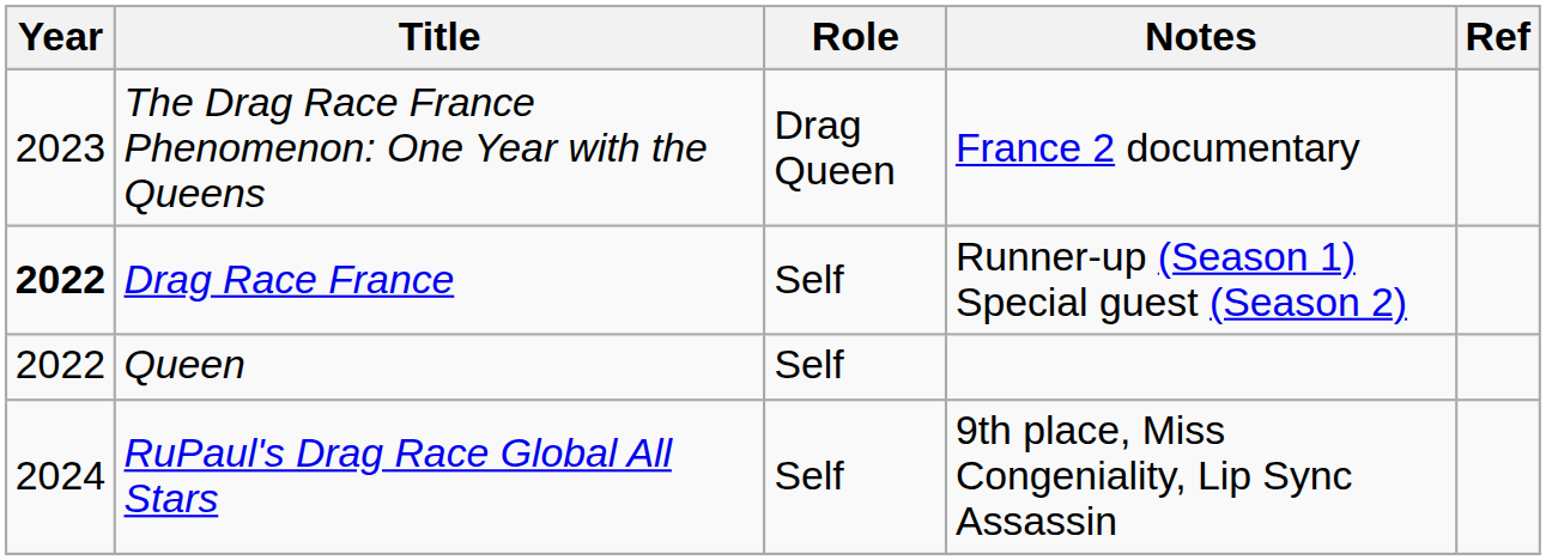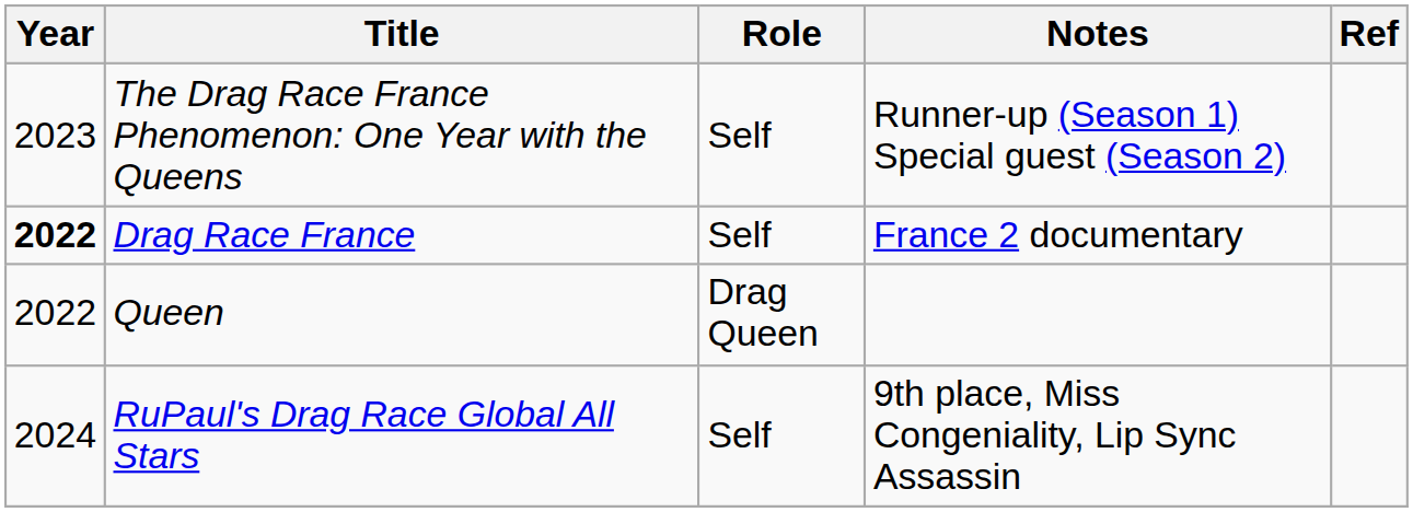The Drag Race France Phenomenon: One Year with the Queens | Role: Drag Queen -> Self
The Drag Race France Phenomenon: One Year with the Queens | Notes: France 2 documentary -> Runner-up (Season 1) Special guest (Season 2)
Drag Race France | Notes: Runner-up (Season 1) Special guest (Season 2) -> France 2 documentary
Queen | Role: Self -> Drag Queen
